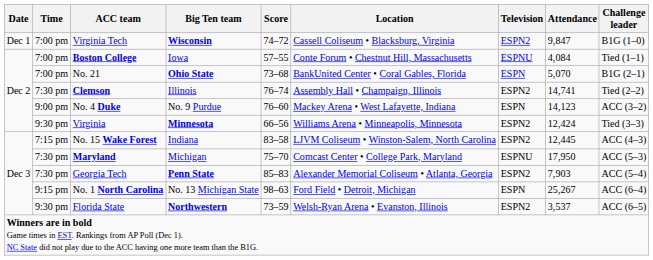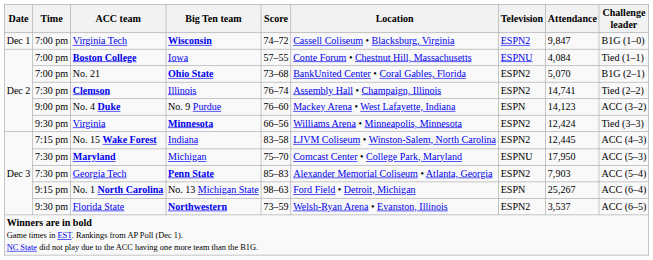No. 21 | Television: ESPN -> ESPN2
